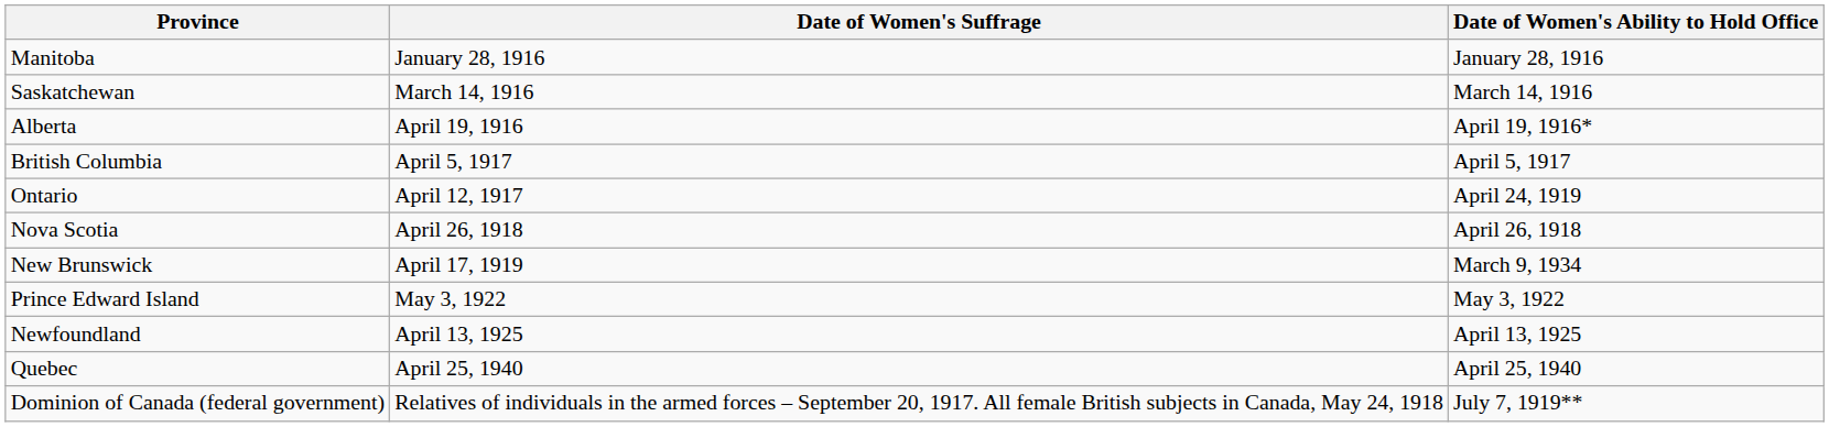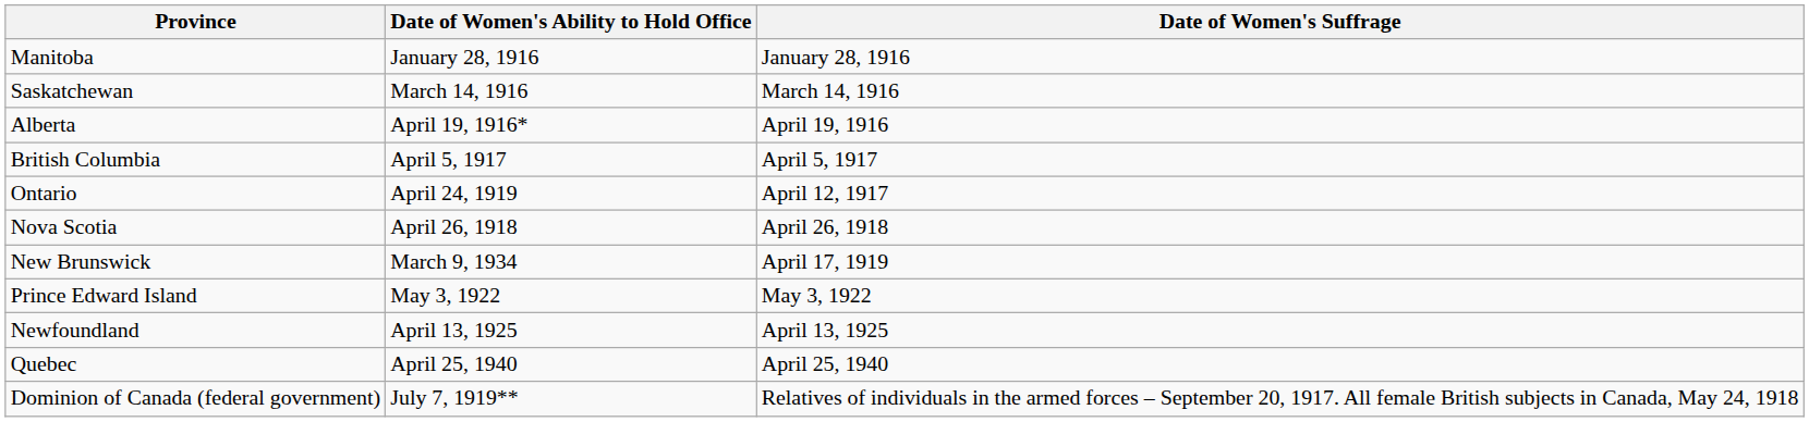columns swapped: Date of Women's Suffrage <-> Date of Women's Ability to Hold Office
